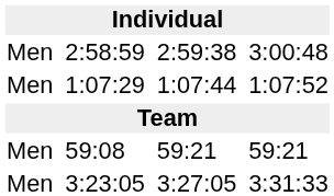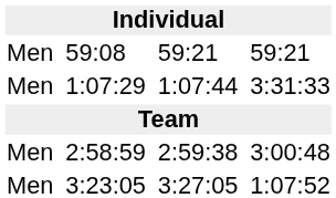rows swapped: 59:08 <-> 2:58:59
1:07:29 | column 7: 1:07:52 -> 3:31:33
3:23:05 | column 7: 3:31:33 -> 1:07:52
